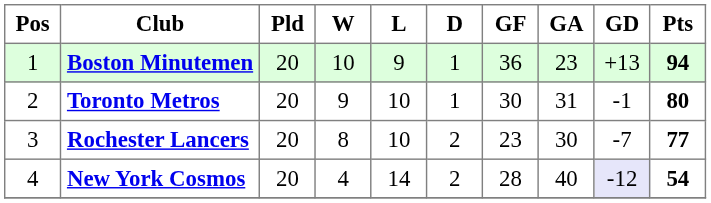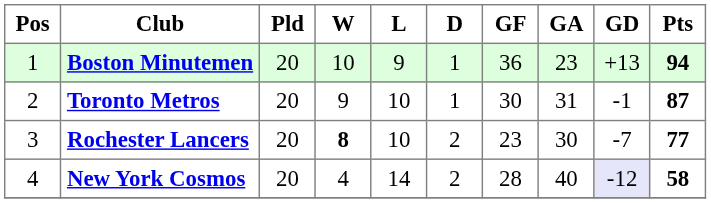Toronto Metros | Pts: 80 -> 87
Rochester Lancers | W: normal -> bold
New York Cosmos | Pts: 54 -> 58
